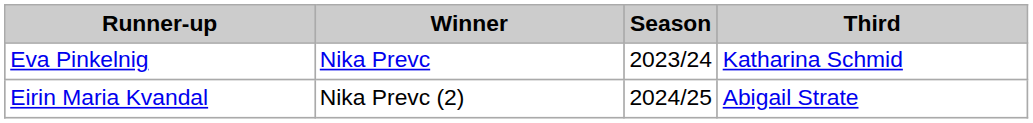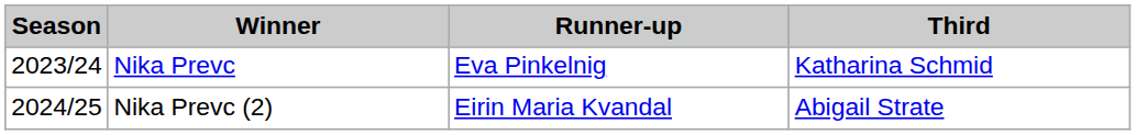columns swapped: Season <-> Runner-up
